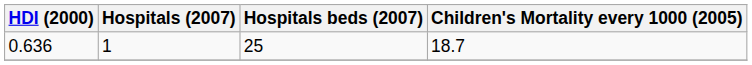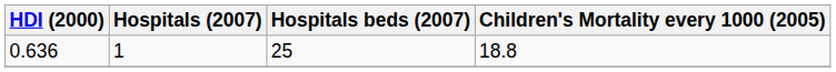0.636 | Children's Mortality every 1000 (2005): 18.7 -> 18.8
